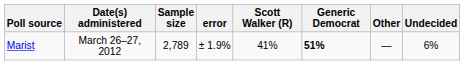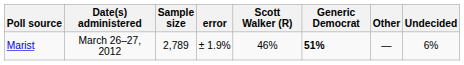Marist | Scott Walker (R): 41% -> 46%
